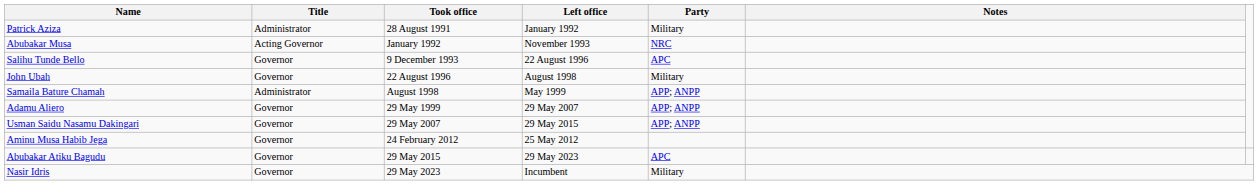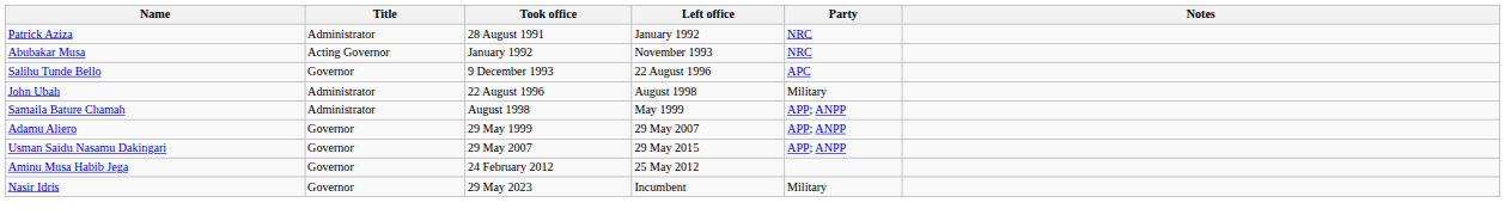Patrick Aziza | Party: Military -> NRC
John Ubah | Title: Governor -> Administrator
- row: Abubakar Atiku Bagudu | Governor | 29 May 2015 | 29 May 2023 | APC
